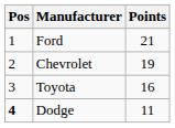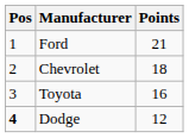Chevrolet | Points: 19 -> 18
Dodge | Points: 11 -> 12
